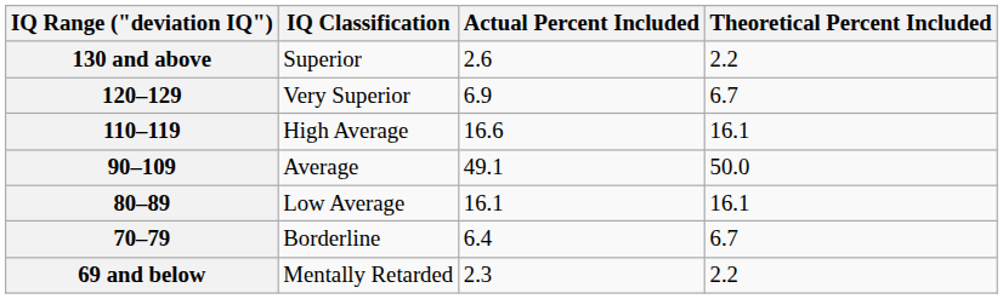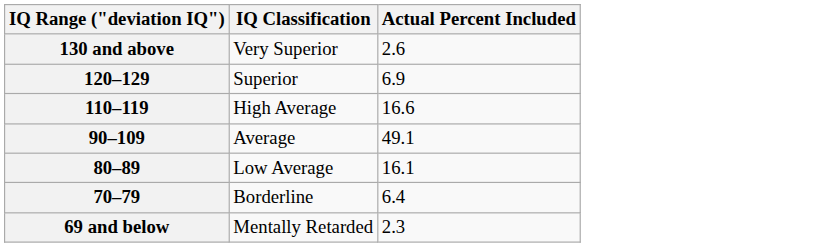- column: Theoretical Percent Included | 2.2 | 6.7 | 16.1 | 50.0 | 16.1 | 6.7 | 2.2
130 and above | IQ Classification: Superior -> Very Superior
120–129 | IQ Classification: Very Superior -> Superior
